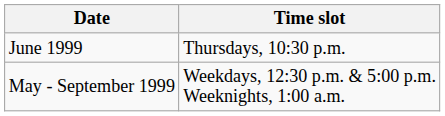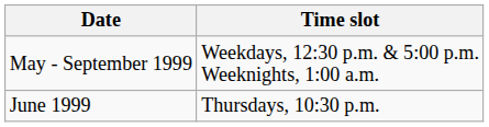rows swapped: May - September 1999 <-> June 1999
